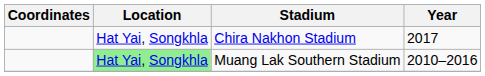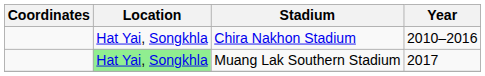Chira Nakhon Stadium | Year: 2017 -> 2010–2016
Muang Lak Southern Stadium | Year: 2010–2016 -> 2017
